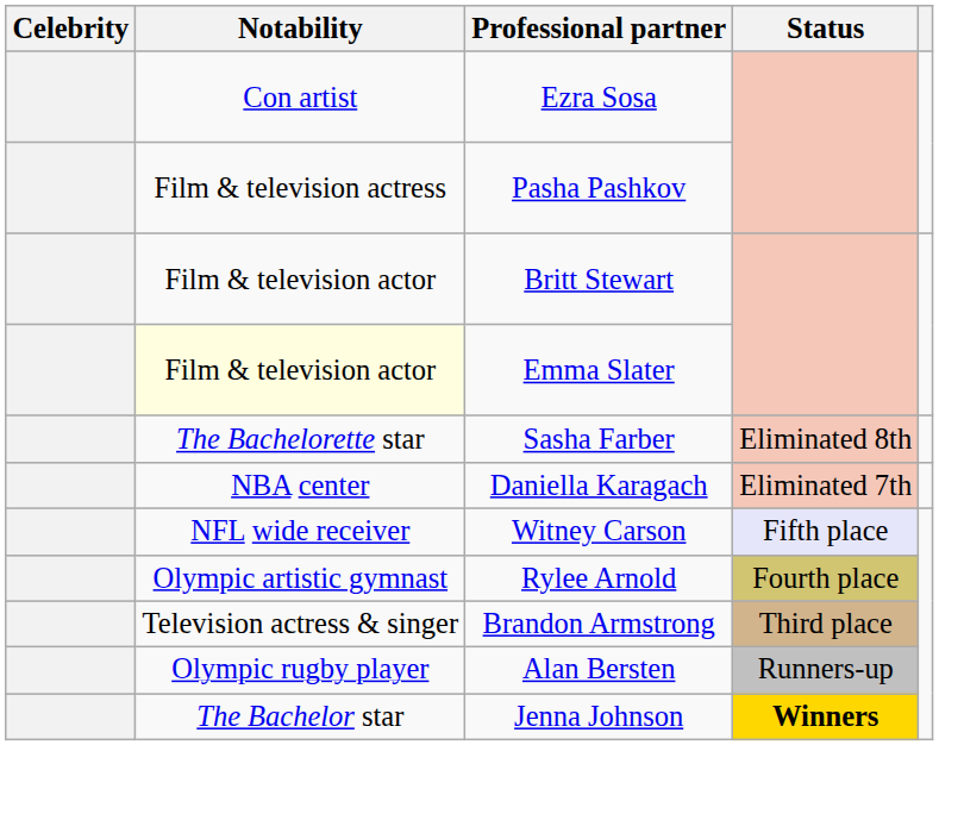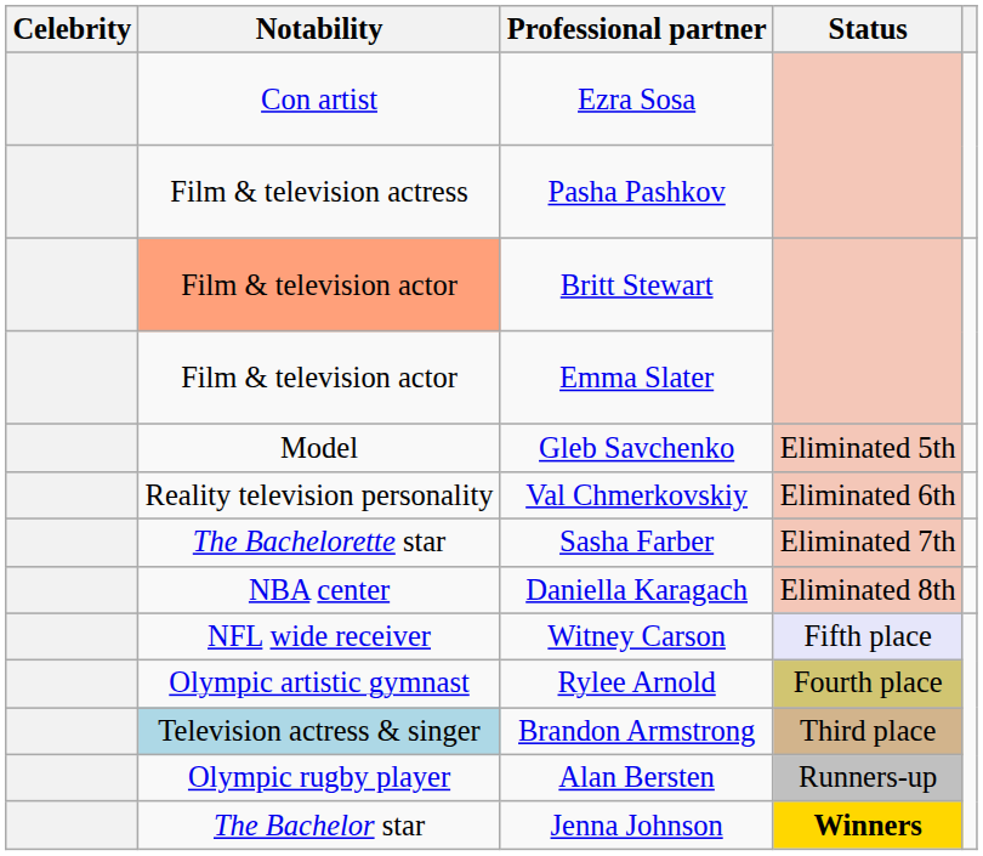Britt Stewart | Notability: no background -> lightsalmon background
Emma Slater | Notability: lightyellow background -> no background
+ row: Model | Gleb Savchenko | Eliminated 5th
+ row: Reality television personality | Val Chmerkovskiy | Eliminated 6th
Sasha Farber | Status: Eliminated 8th -> Eliminated 7th
Daniella Karagach | Status: Eliminated 7th -> Eliminated 8th
Brandon Armstrong | Notability: no background -> lightblue background
